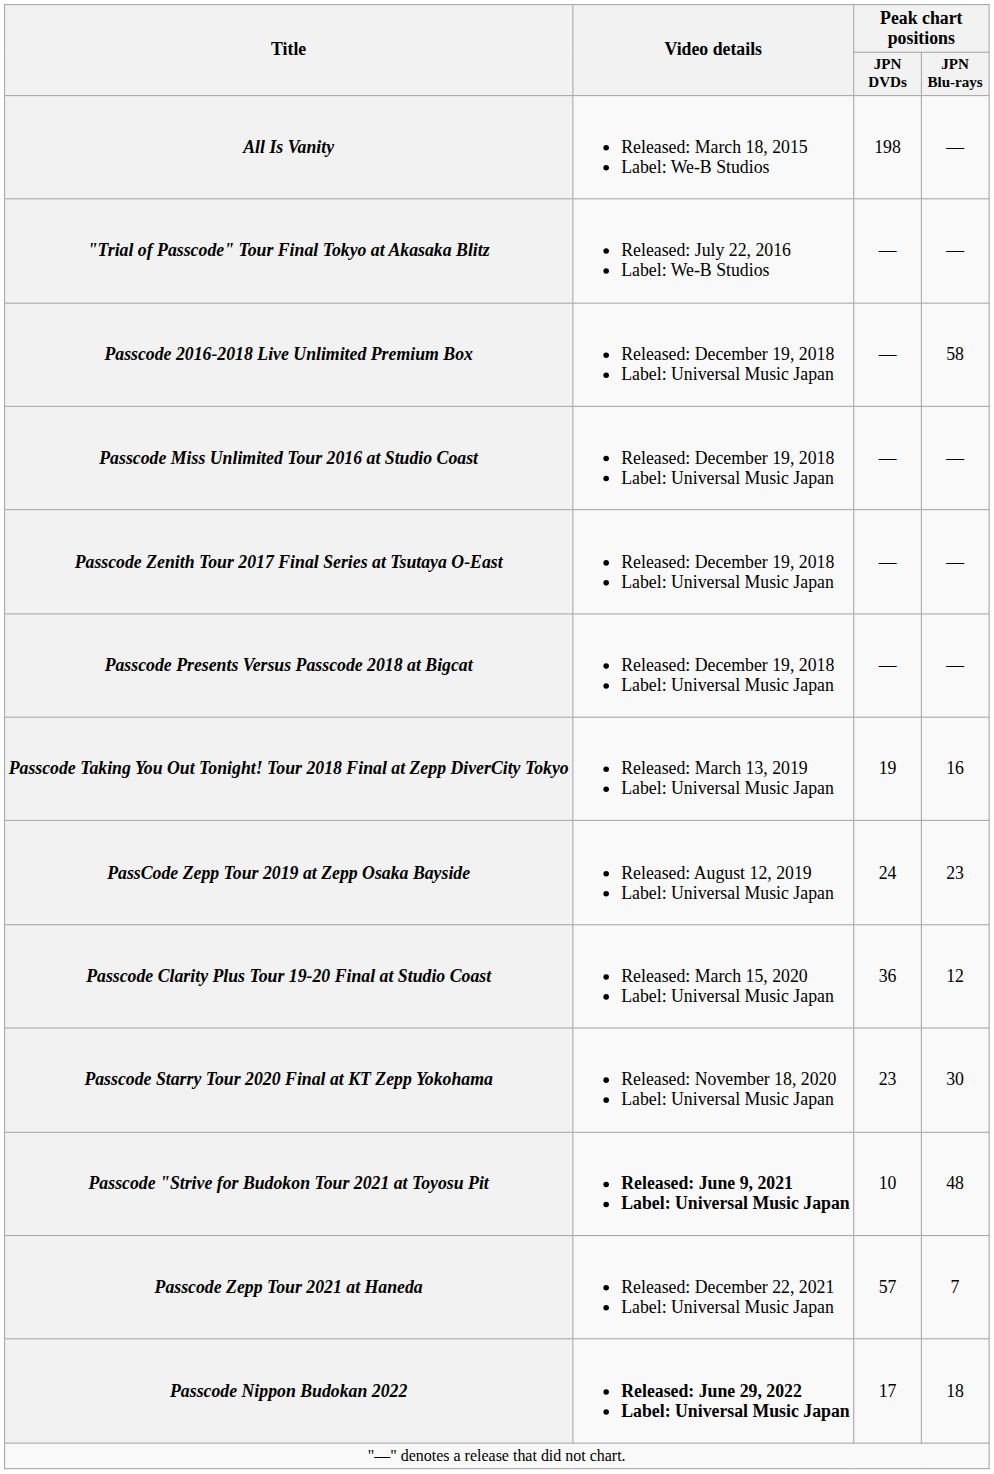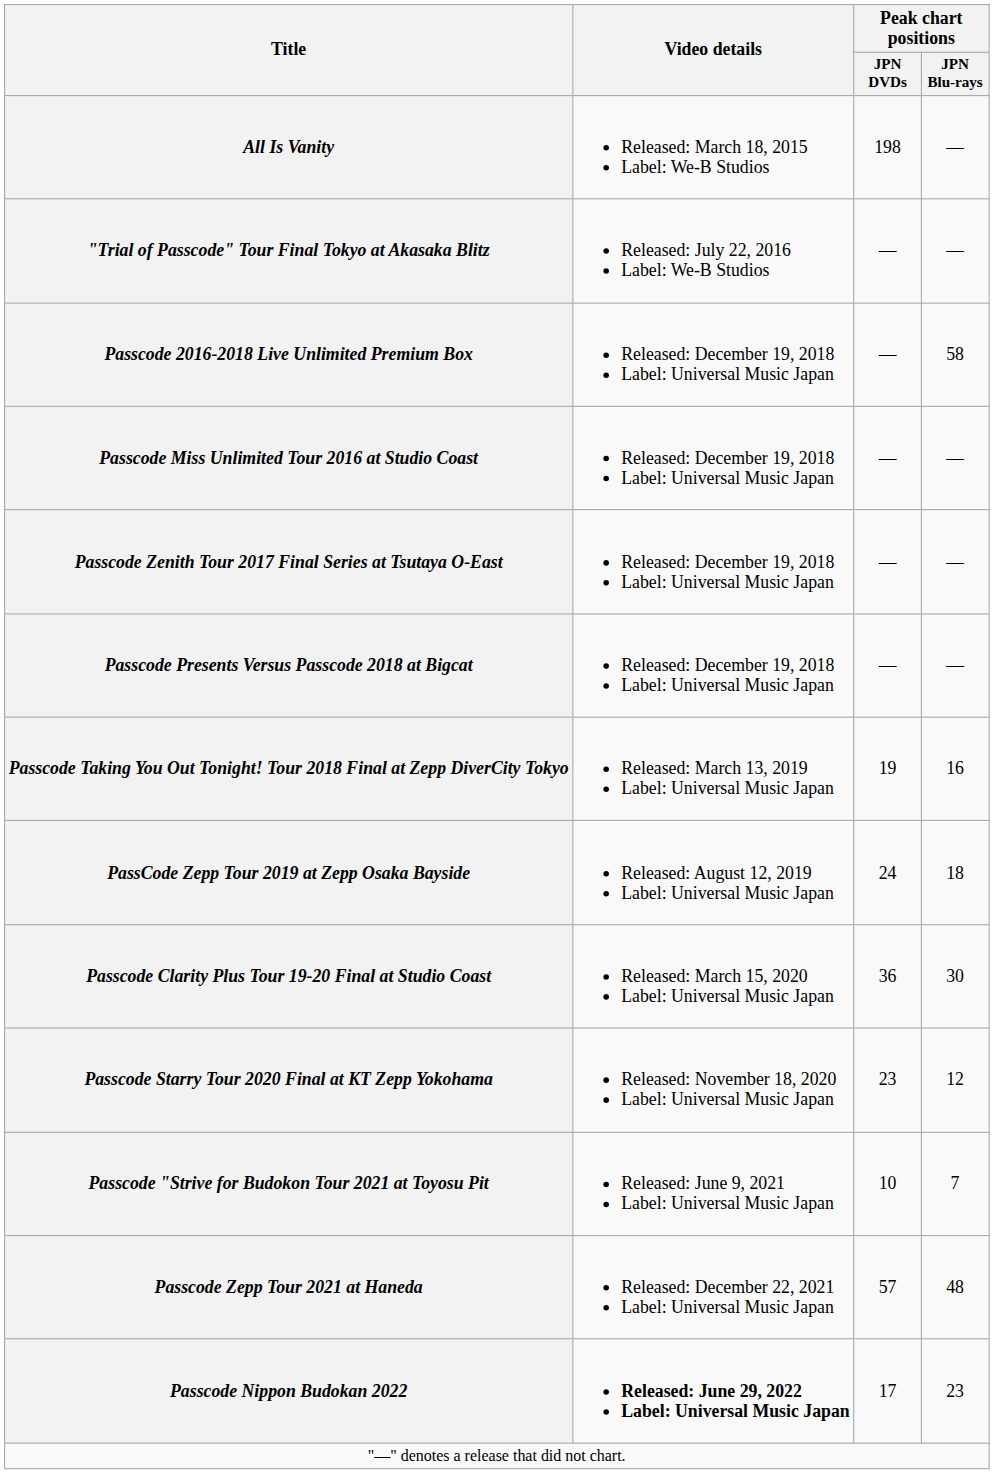PassCode Zepp Tour 2019 at Zepp Osaka Bayside | Peak chart positions / JPN Blu-rays: 23 -> 18
Passcode Clarity Plus Tour 19-20 Final at Studio Coast | Peak chart positions / JPN Blu-rays: 12 -> 30
Passcode Starry Tour 2020 Final at KT Zepp Yokohama | Peak chart positions / JPN Blu-rays: 30 -> 12
Passcode "Strive for Budokon Tour 2021 at Toyosu Pit | Video details: bold -> normal
Passcode "Strive for Budokon Tour 2021 at Toyosu Pit | Peak chart positions / JPN Blu-rays: 48 -> 7
Passcode Zepp Tour 2021 at Haneda | Peak chart positions / JPN Blu-rays: 7 -> 48
Passcode Nippon Budokan 2022 | Peak chart positions / JPN Blu-rays: 18 -> 23
